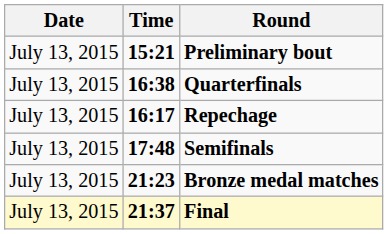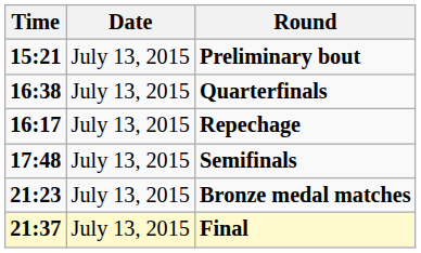columns swapped: Date <-> Time
